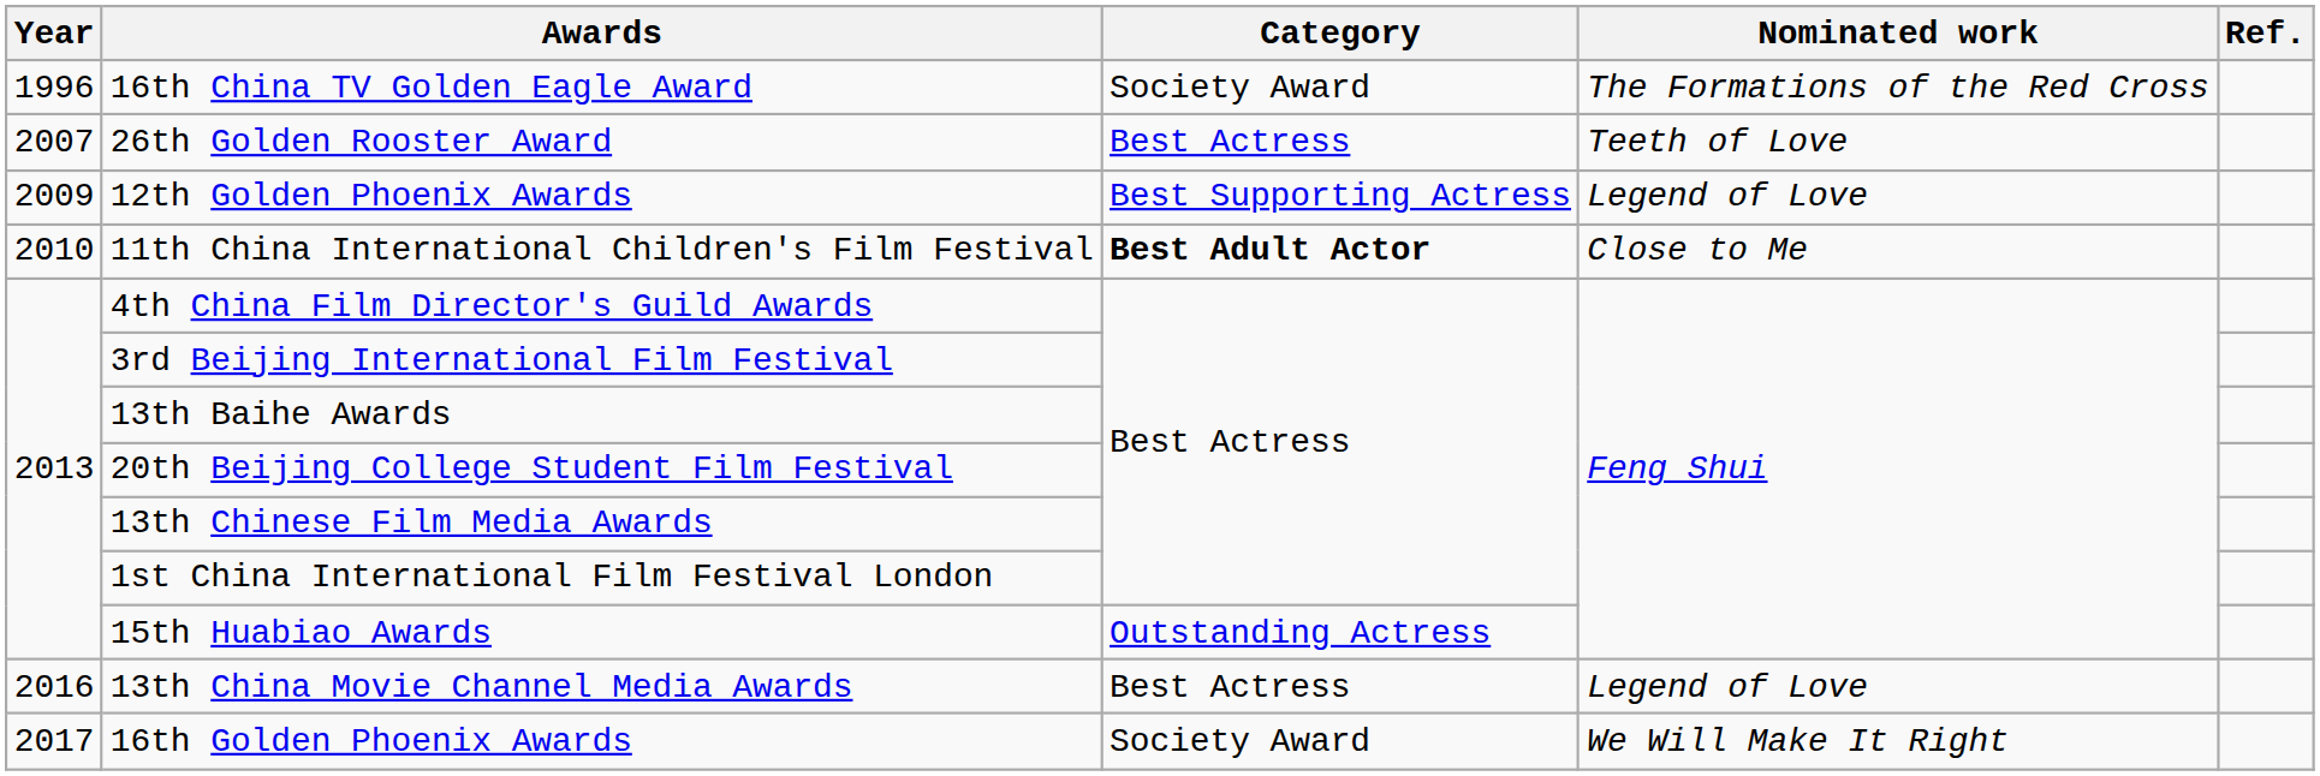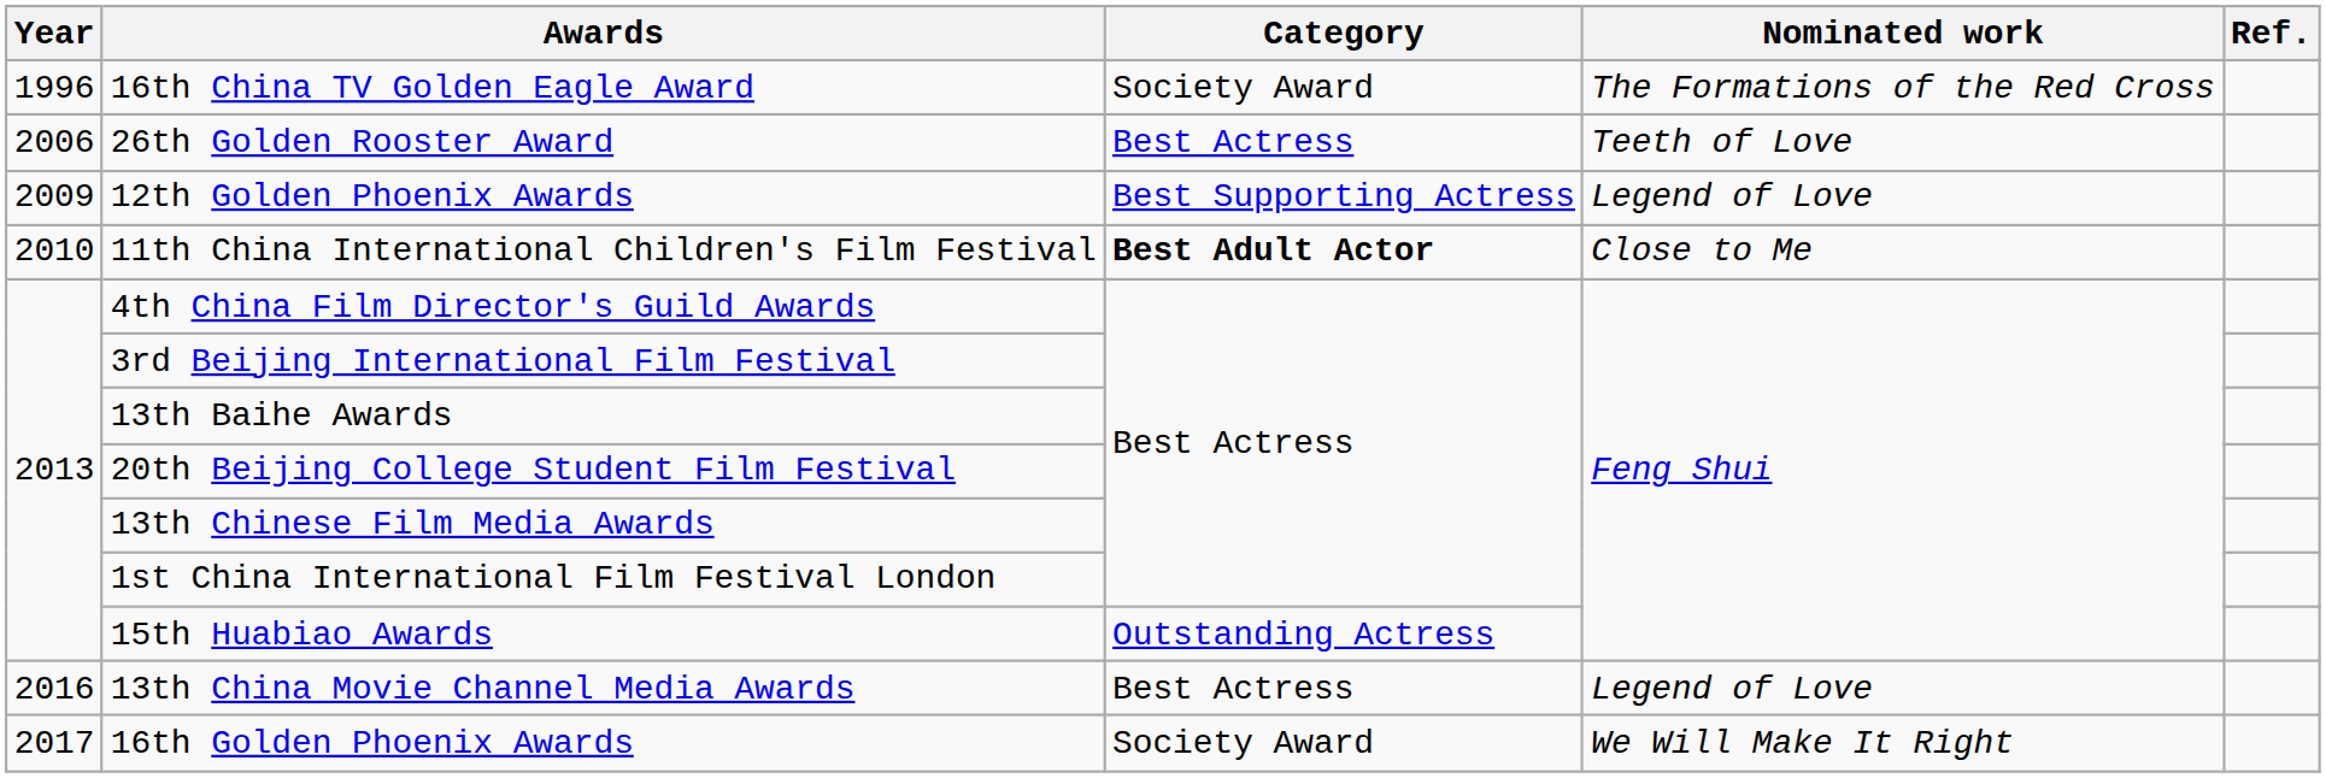26th Golden Rooster Award | Year: 2007 -> 2006
